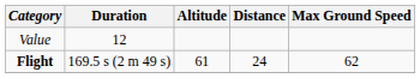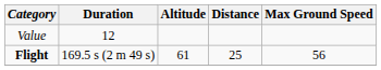Flight | Distance: 24 -> 25
Flight | Max Ground Speed: 62 -> 56
